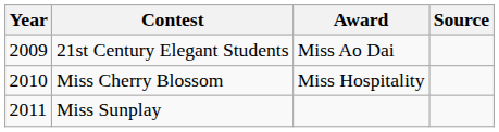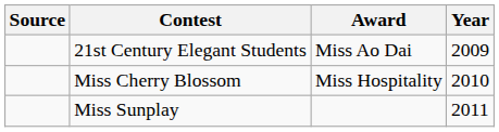columns swapped: Year <-> Source
